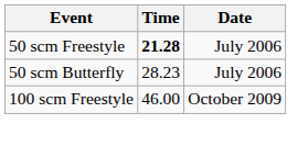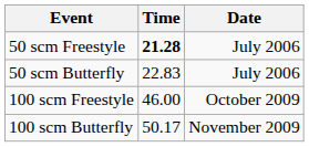50 scm Butterfly | Time: 28.23 -> 22.83
+ row: 100 scm Butterfly | 50.17 | November 2009
